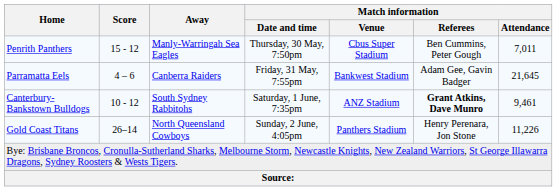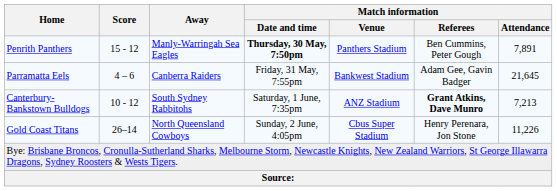Penrith Panthers | Match information / Date and time: normal -> bold
Penrith Panthers | Match information / Venue: Cbus Super Stadium -> Panthers Stadium
Penrith Panthers | Match information / Attendance: 7,011 -> 7,891
Canterbury-Bankstown Bulldogs | Match information / Attendance: 9,461 -> 7,213
Gold Coast Titans | Match information / Venue: Panthers Stadium -> Cbus Super Stadium
